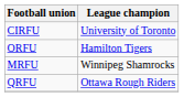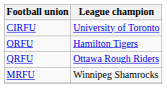rows swapped: QRFU <-> MRFU
